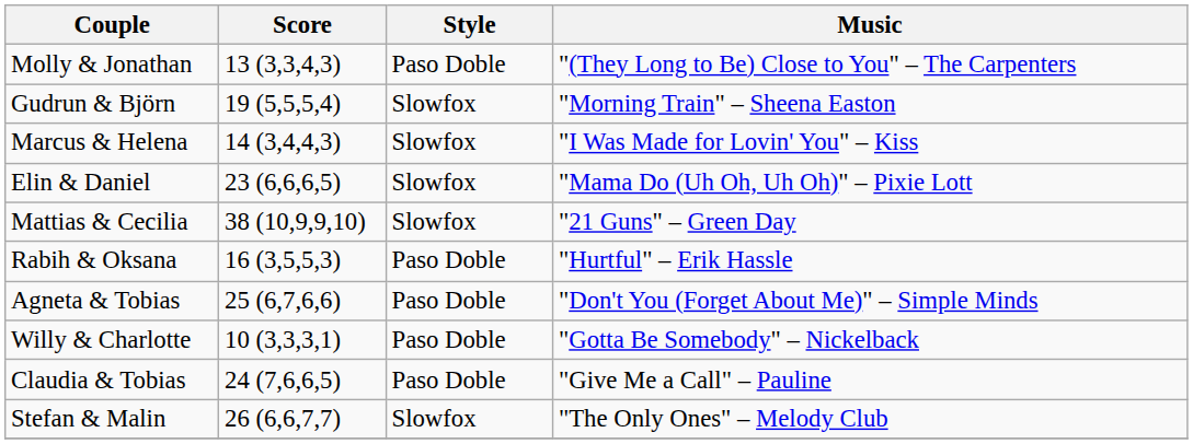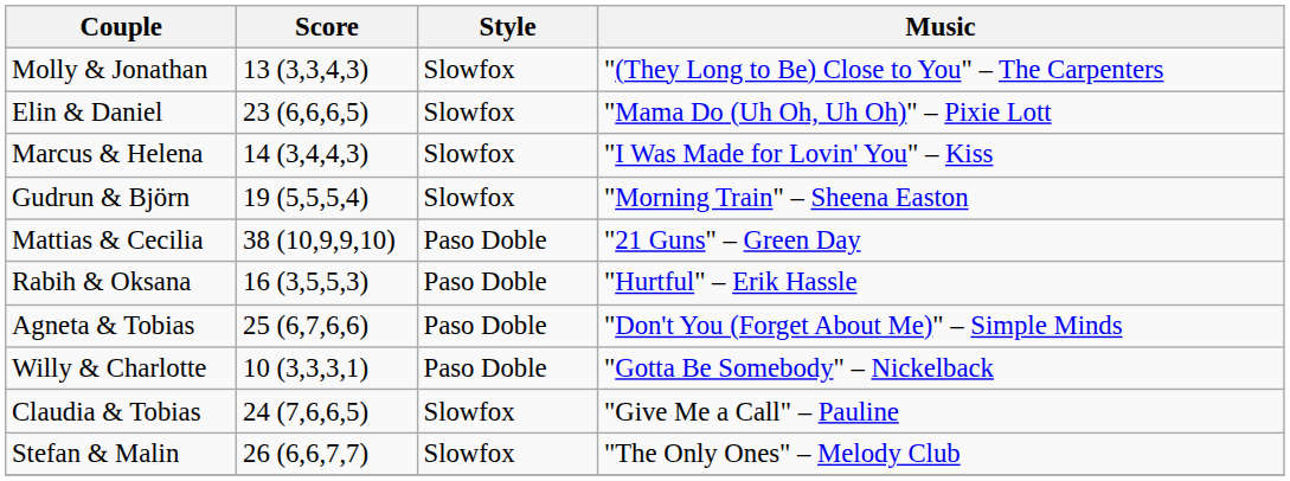Molly & Jonathan | Style: Paso Doble -> Slowfox
rows swapped: Gudrun & Björn <-> Elin & Daniel
Mattias & Cecilia | Style: Slowfox -> Paso Doble
Claudia & Tobias | Style: Paso Doble -> Slowfox
